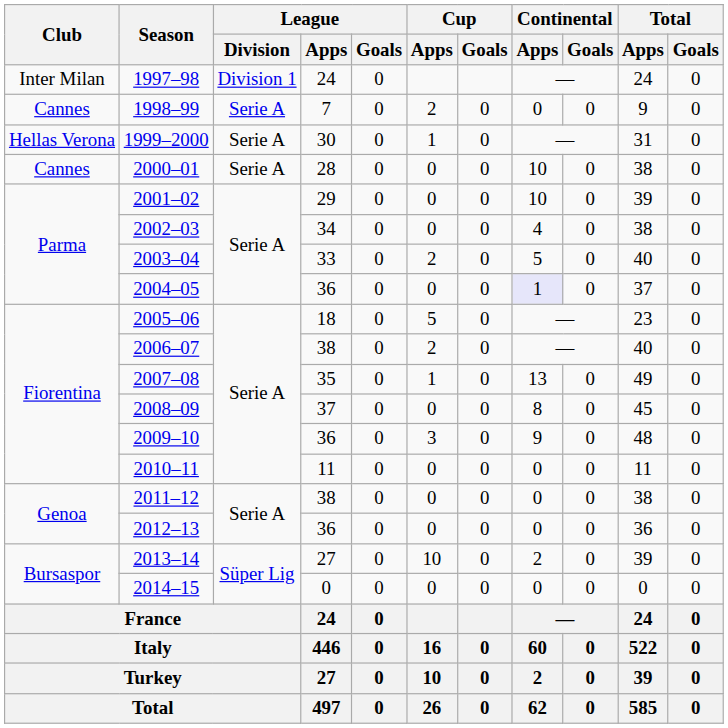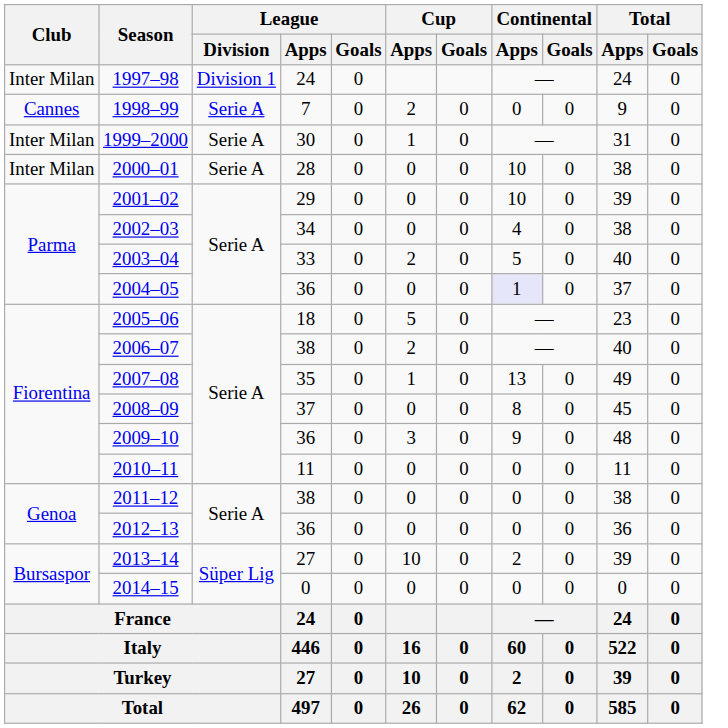1999–2000 | Club: Hellas Verona -> Inter Milan
2000–01 | Club: Cannes -> Inter Milan
